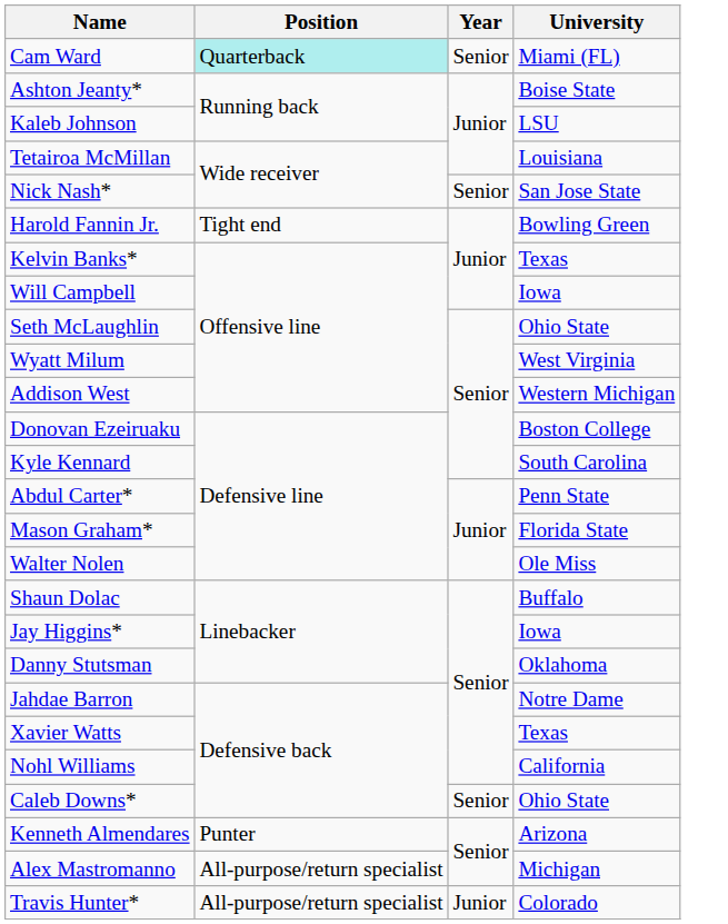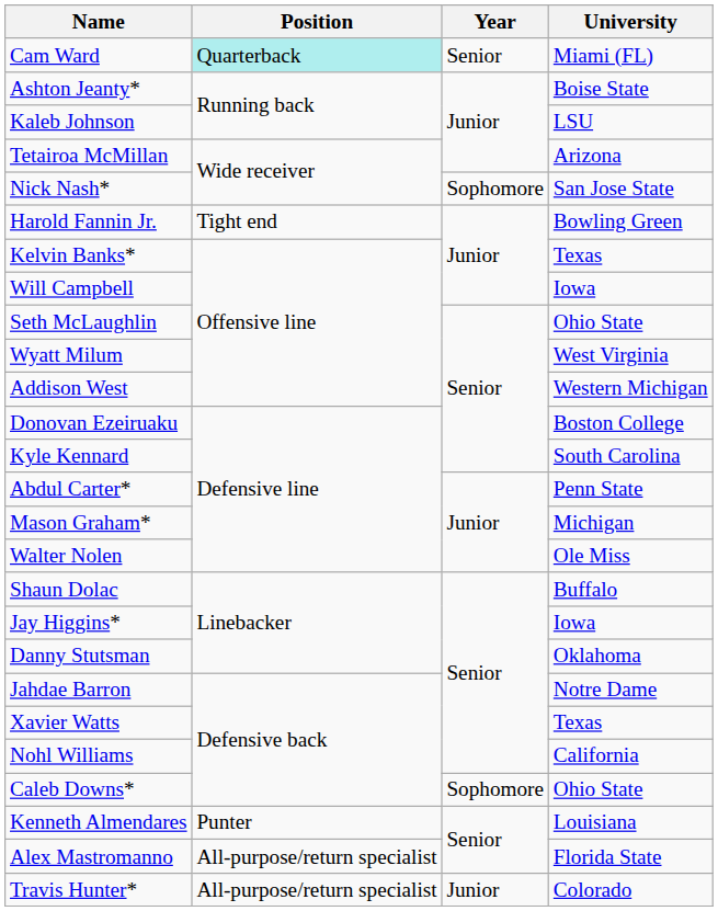Tetairoa McMillan | University: Louisiana -> Arizona
Nick Nash* | Year: Senior -> Sophomore
Mason Graham* | University: Florida State -> Michigan
Caleb Downs* | Year: Senior -> Sophomore
Kenneth Almendares | University: Arizona -> Louisiana
Alex Mastromanno | University: Michigan -> Florida State
